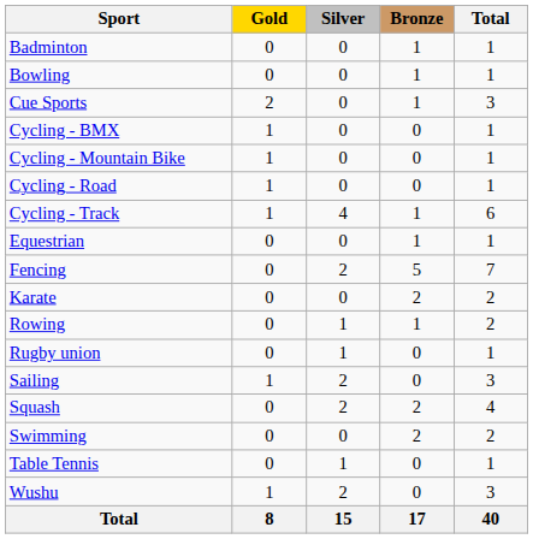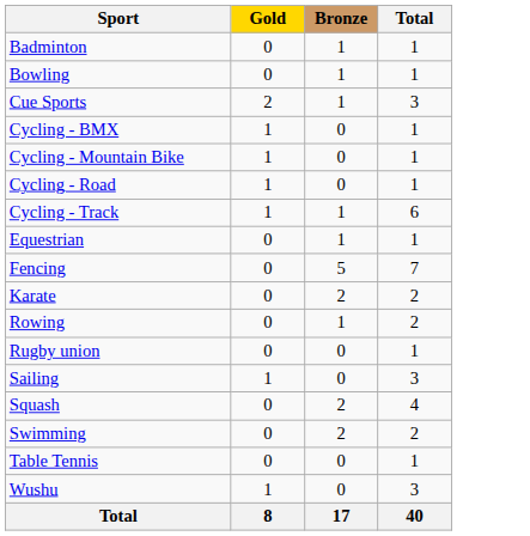- column: Silver | 0 | 0 | 0 | 0 | 0 | 0 | 4 | 0 | 2 | 0 | 1 | 1 | 2 | 2 | 0 | 1 | 2 | 15
